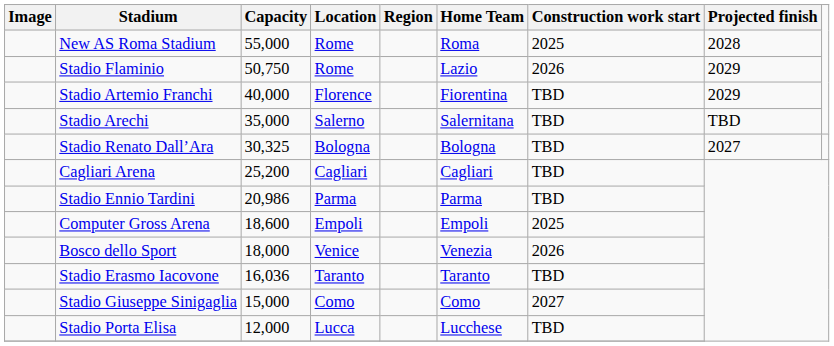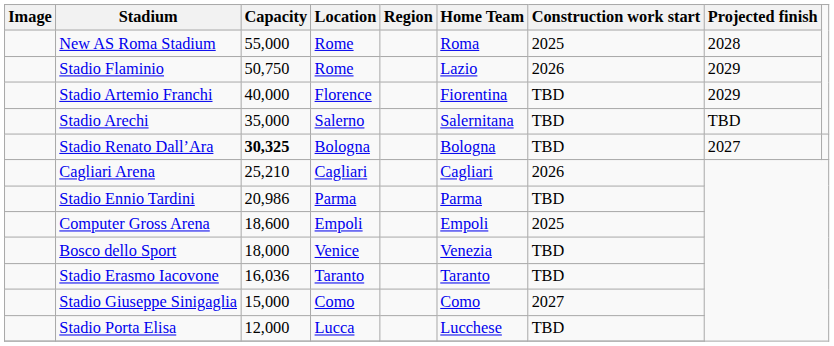Stadio Renato Dall’Ara | Capacity: normal -> bold
Cagliari Arena | Capacity: 25,200 -> 25,210
Cagliari Arena | Construction work start: TBD -> 2026
Bosco dello Sport | Construction work start: 2026 -> TBD
